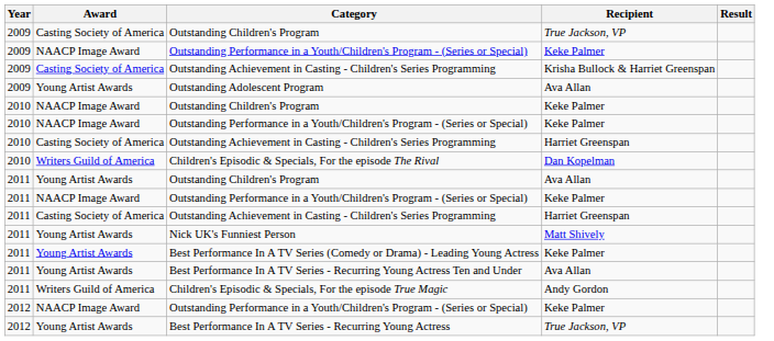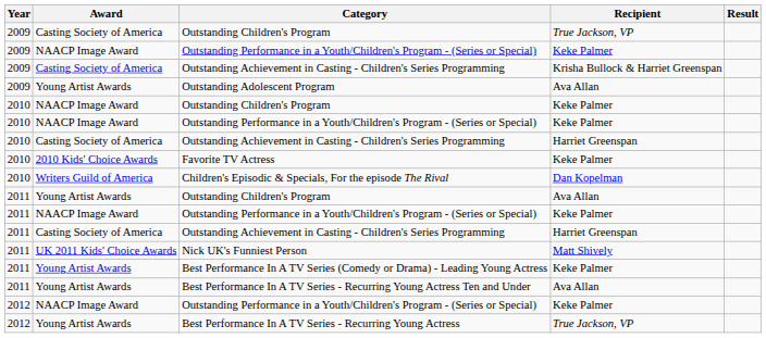+ row: 2010 | 2010 Kids' Choice Awards | Favorite TV Actress | Keke Palmer
Nick UK's Funniest Person | Award: Young Artist Awards -> UK 2011 Kids' Choice Awards
- row: 2011 | Writers Guild of America | Children's Episodic & Specials, For the episode True Magic | Andy Gordon
